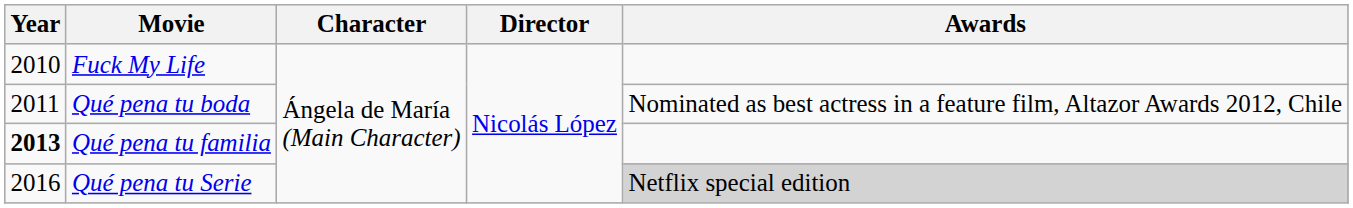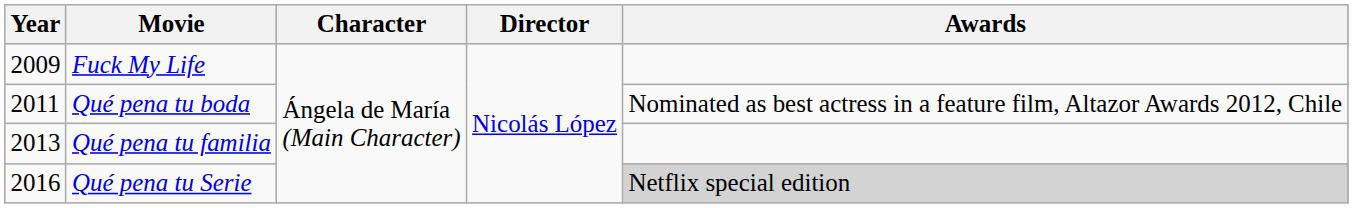Fuck My Life | Year: 2010 -> 2009
Qué pena tu familia | Year: bold -> normal
